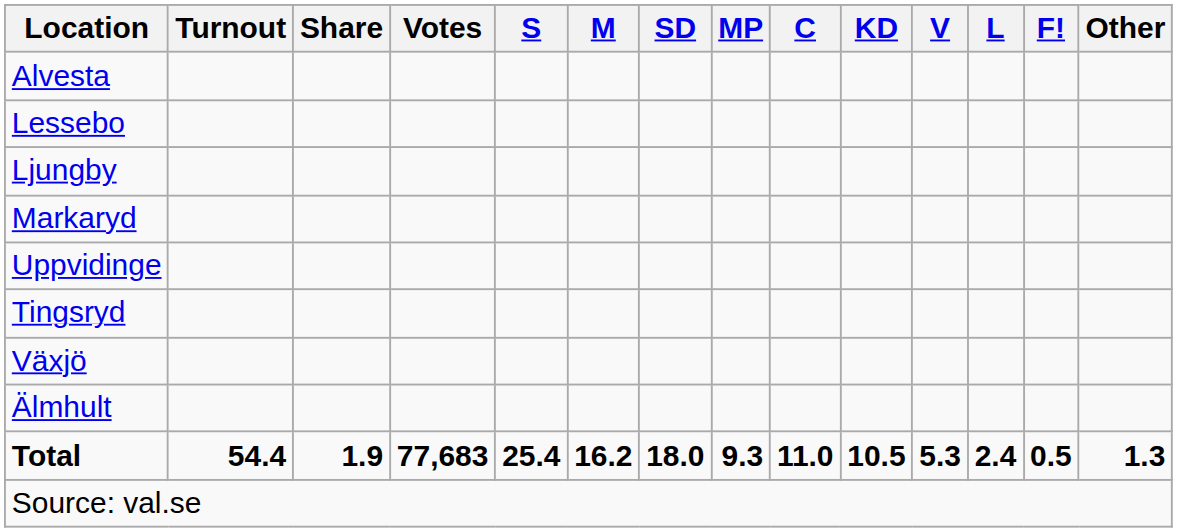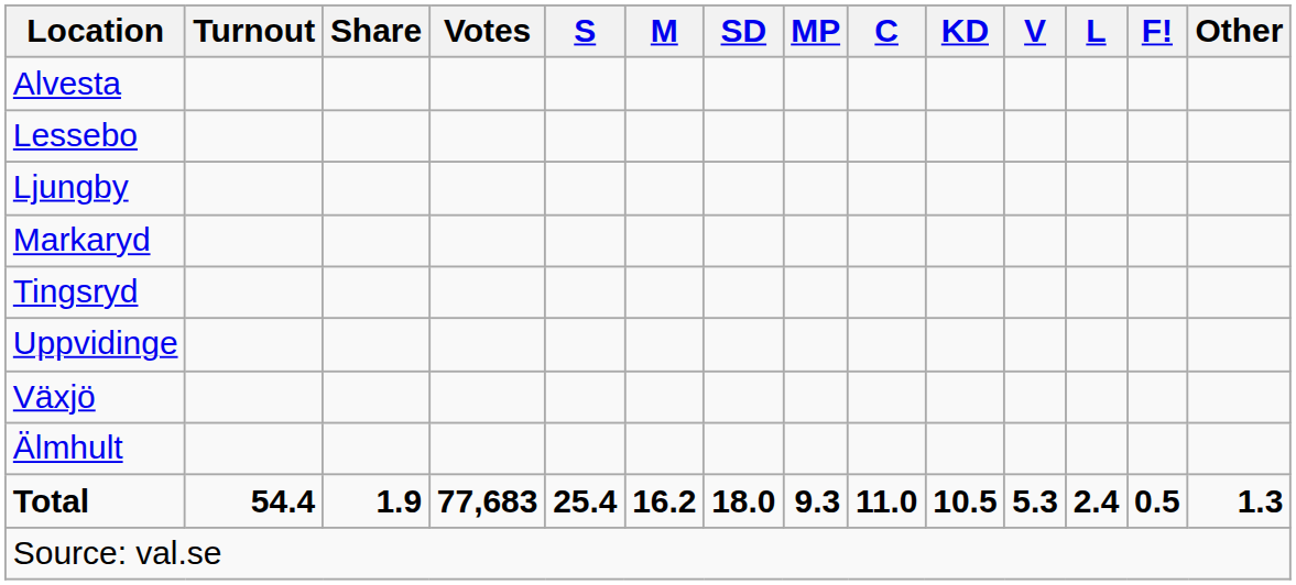rows swapped: Tingsryd <-> Uppvidinge
